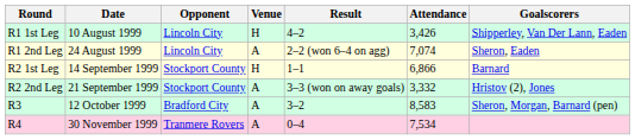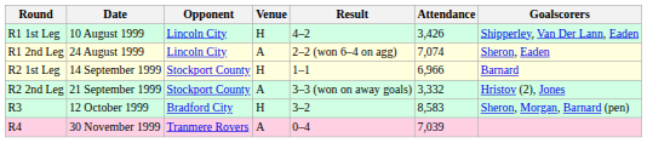R2 1st Leg | Attendance: 6,866 -> 6,966
R3 | Venue: A -> H
R4 | Attendance: 7,534 -> 7,039
